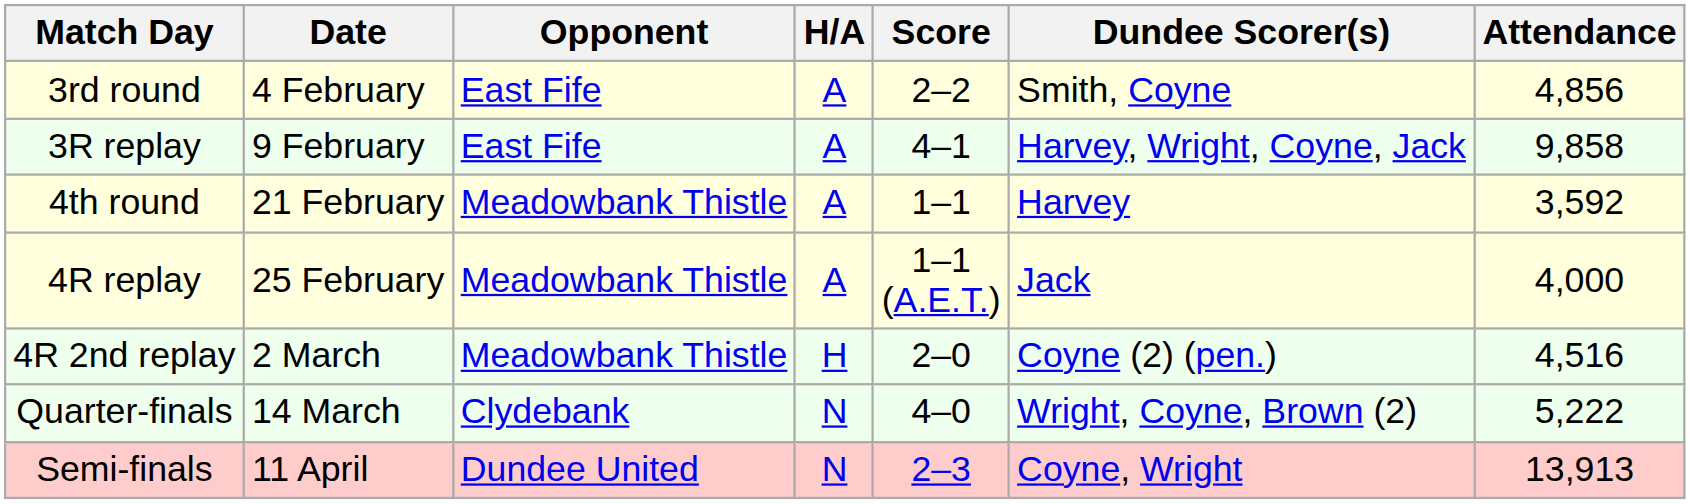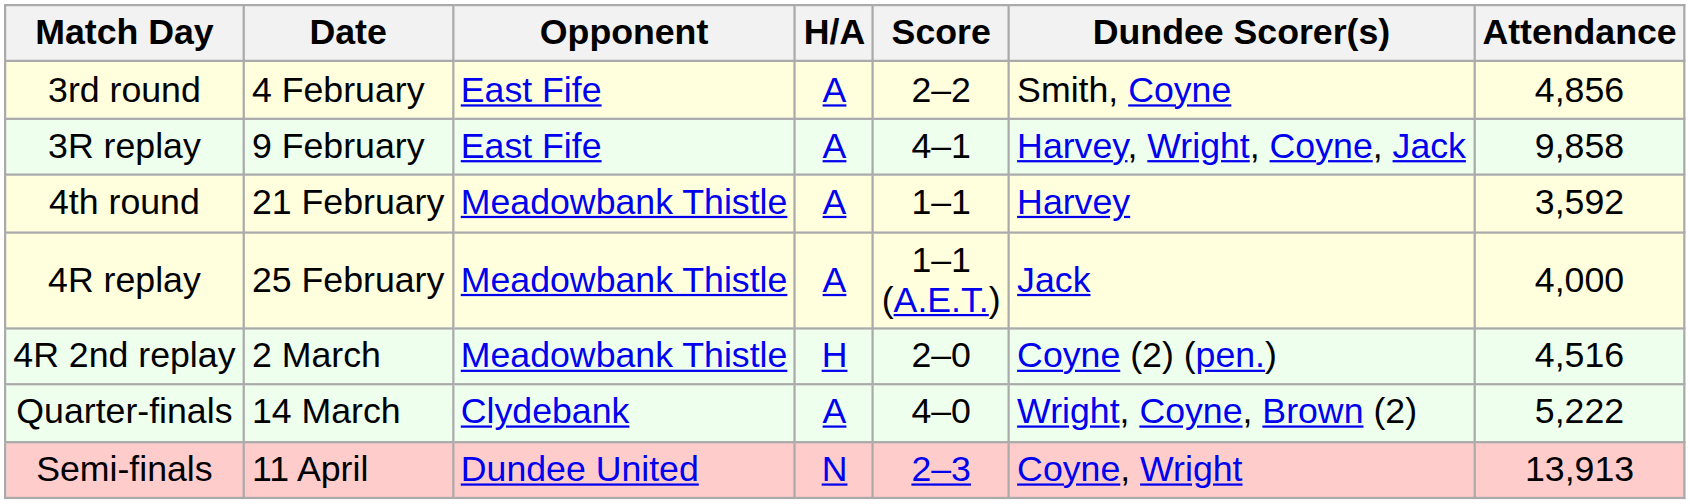Quarter-finals | H/A: N -> A
